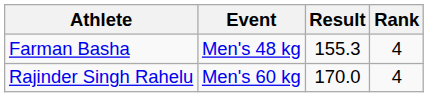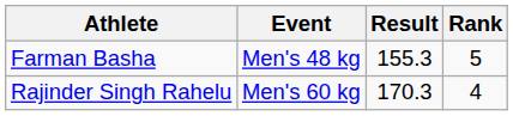Farman Basha | Rank: 4 -> 5
Rajinder Singh Rahelu | Result: 170.0 -> 170.3
